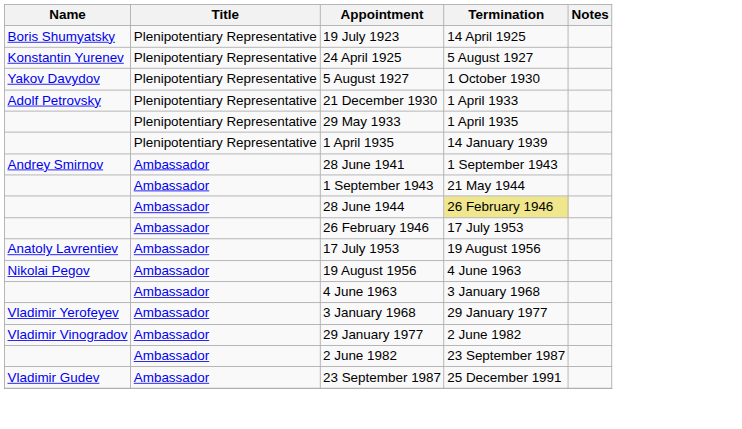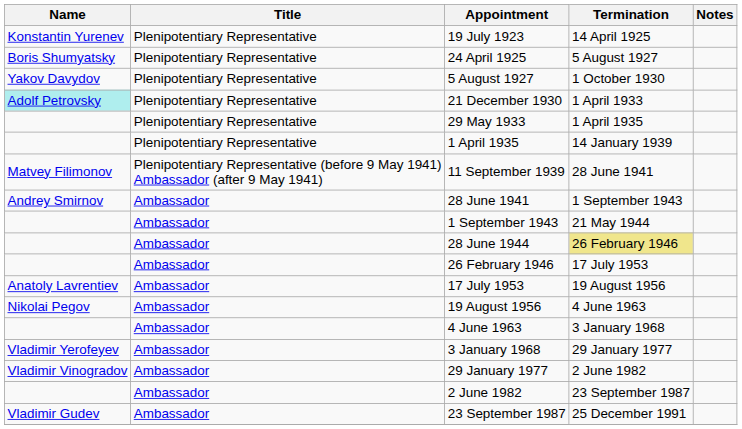19 July 1923 | Name: Boris Shumyatsky -> Konstantin Yurenev
24 April 1925 | Name: Konstantin Yurenev -> Boris Shumyatsky
21 December 1930 | Name: no background -> paleturquoise background
+ row: Matvey Filimonov | Plenipotentiary Representative (before 9 May 1941) Ambassador (after 9 May 1941) | 11 September 1939 | 28 June 1941
